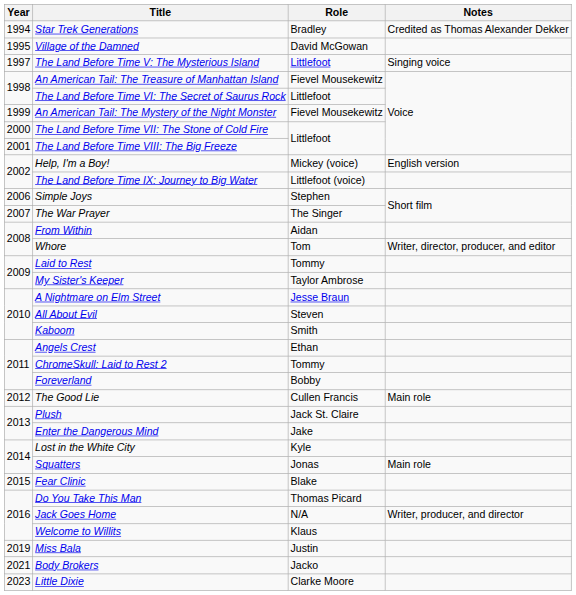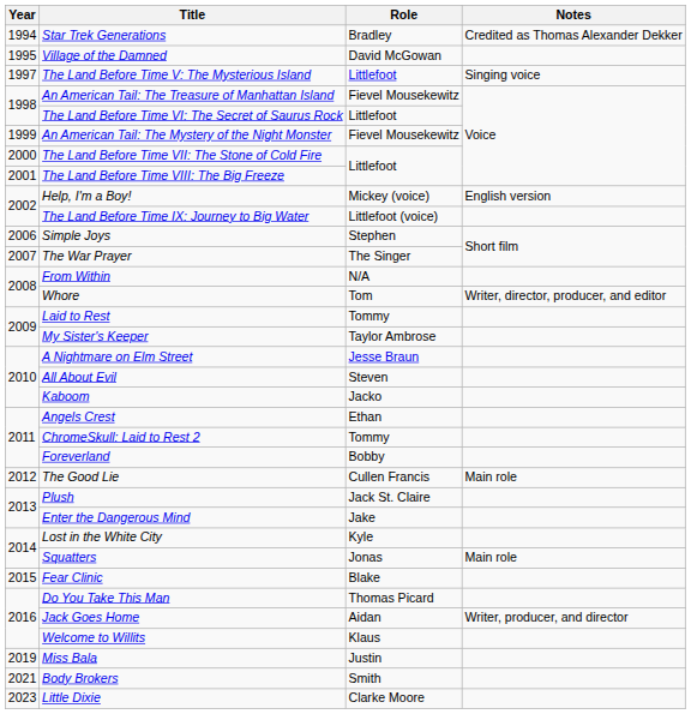From Within | Role: Aidan -> N/A
Kaboom | Role: Smith -> Jacko
Jack Goes Home | Role: N/A -> Aidan
Body Brokers | Role: Jacko -> Smith
